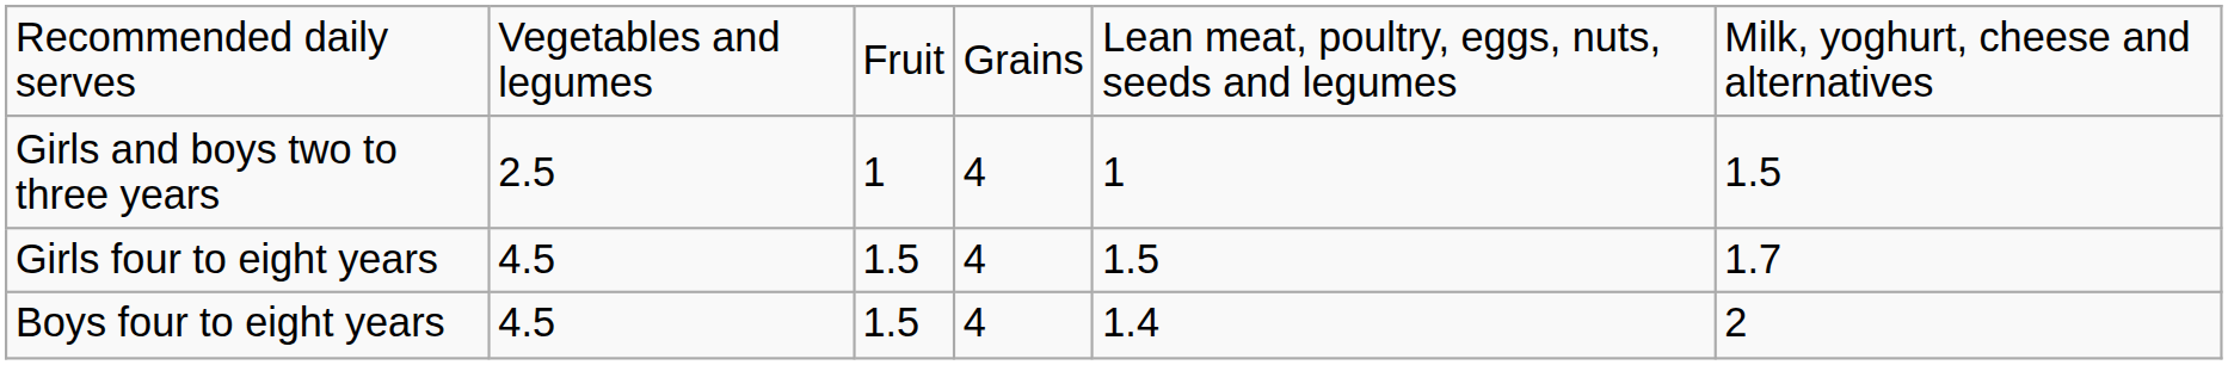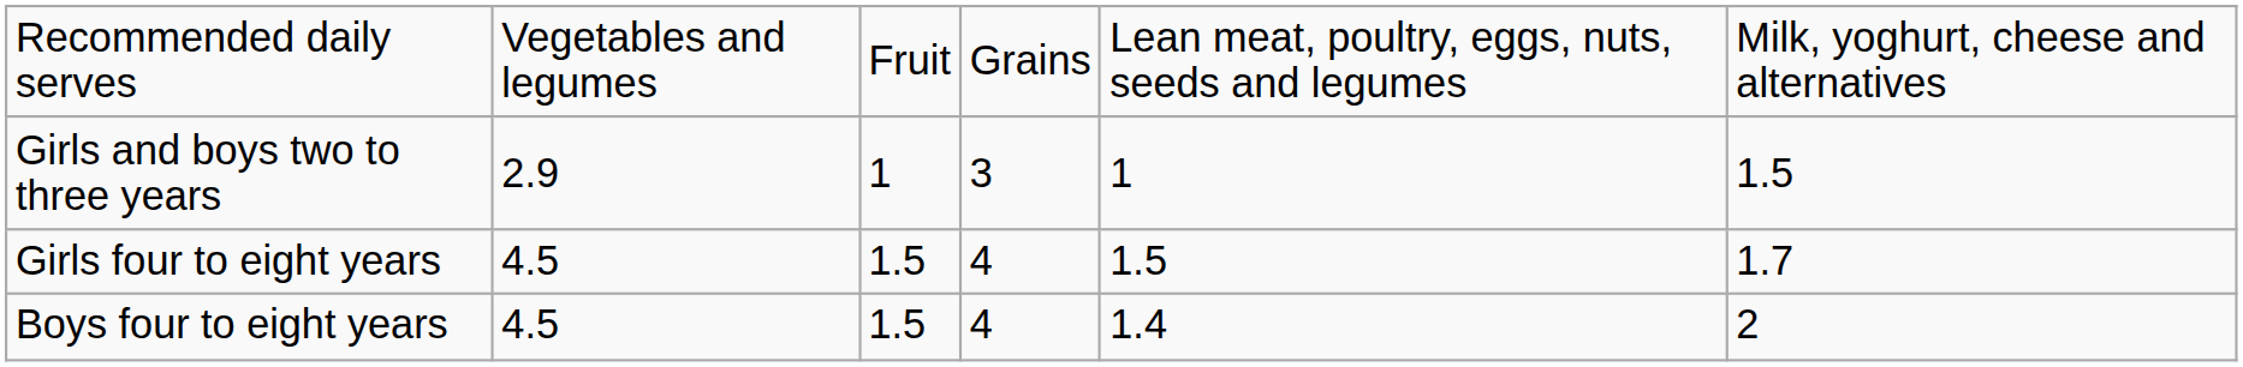Girls and boys two to three years | column 2: 2.5 -> 2.9
Girls and boys two to three years | column 4: 4 -> 3
